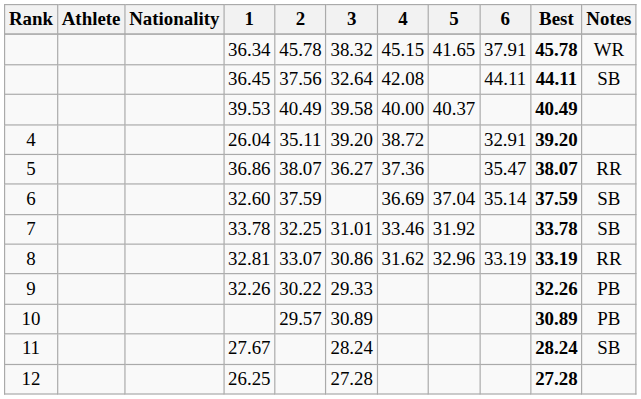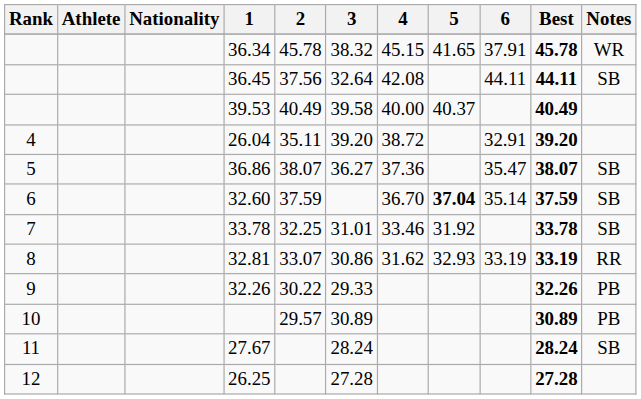36.86 | Notes: RR -> SB
32.60 | 4: 36.69 -> 36.70
32.60 | 5: normal -> bold
32.81 | 5: 32.96 -> 32.93
